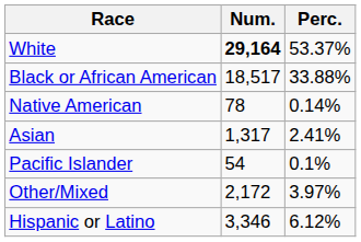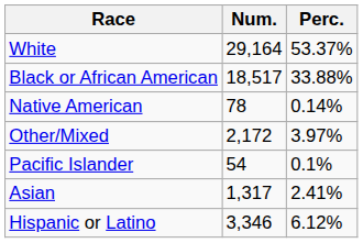White | Num.: bold -> normal
rows swapped: Asian <-> Other/Mixed
